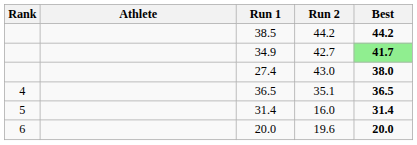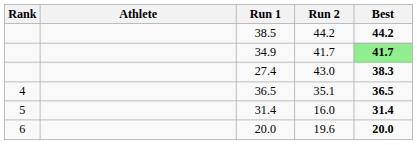34.9 | Run 2: 42.7 -> 41.7
27.4 | Best: 38.0 -> 38.3
